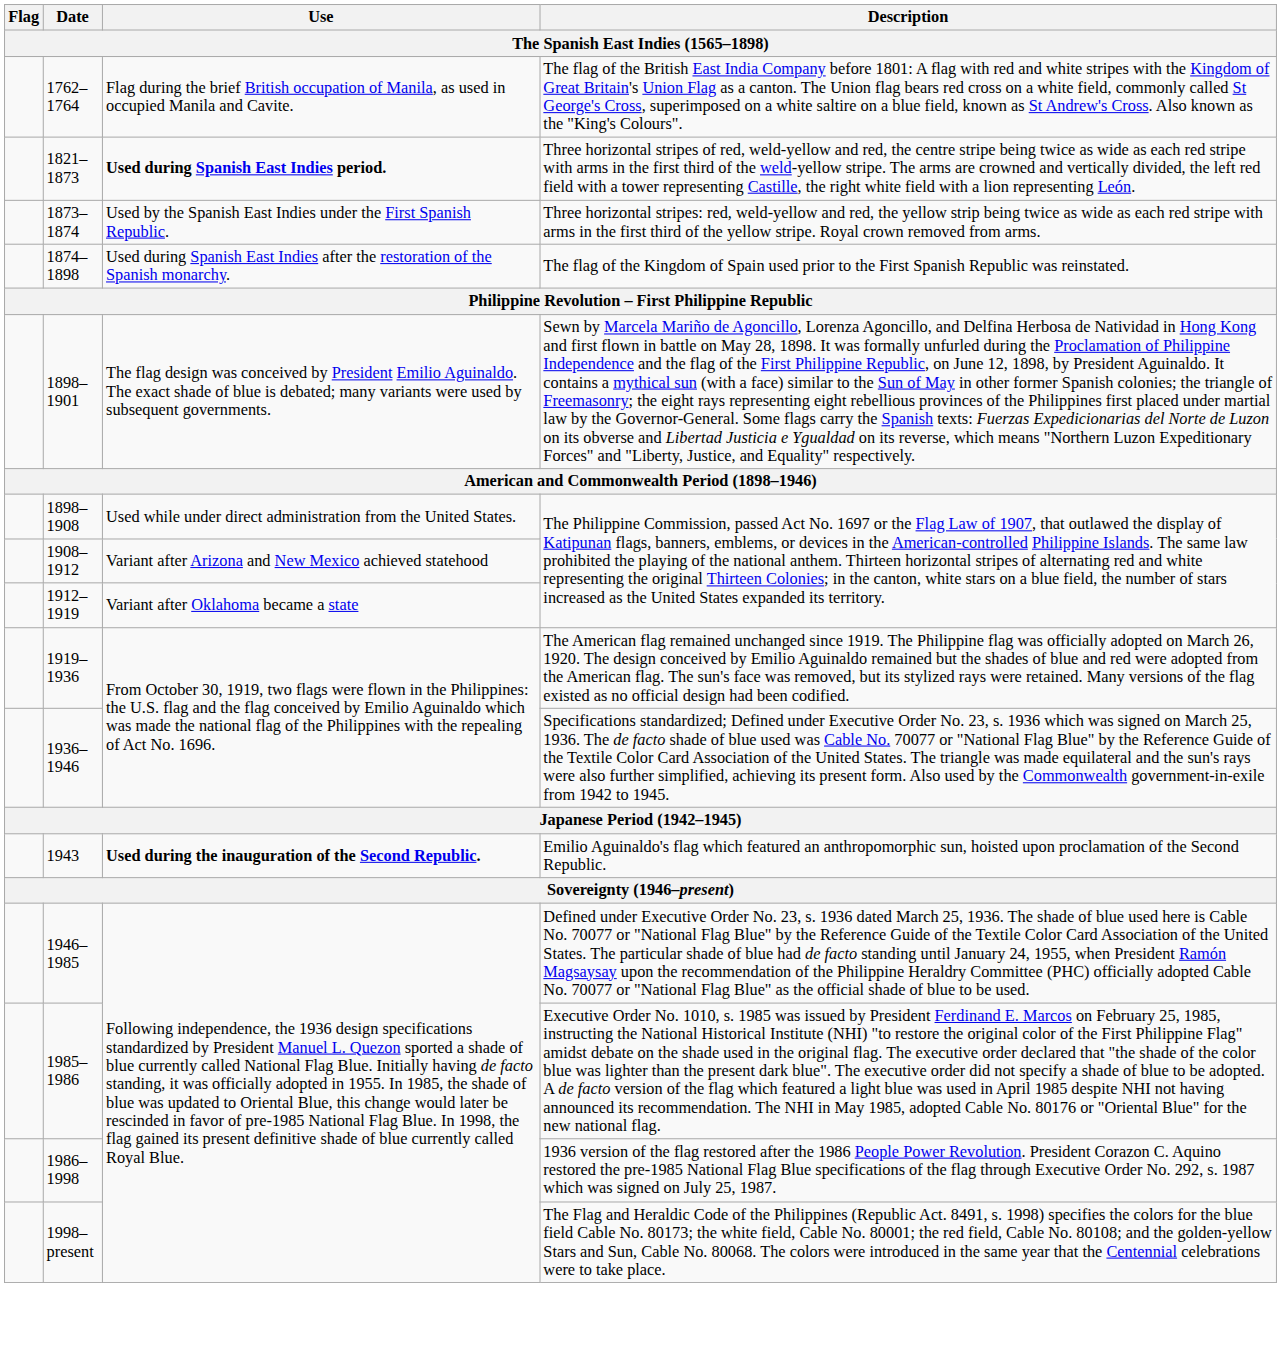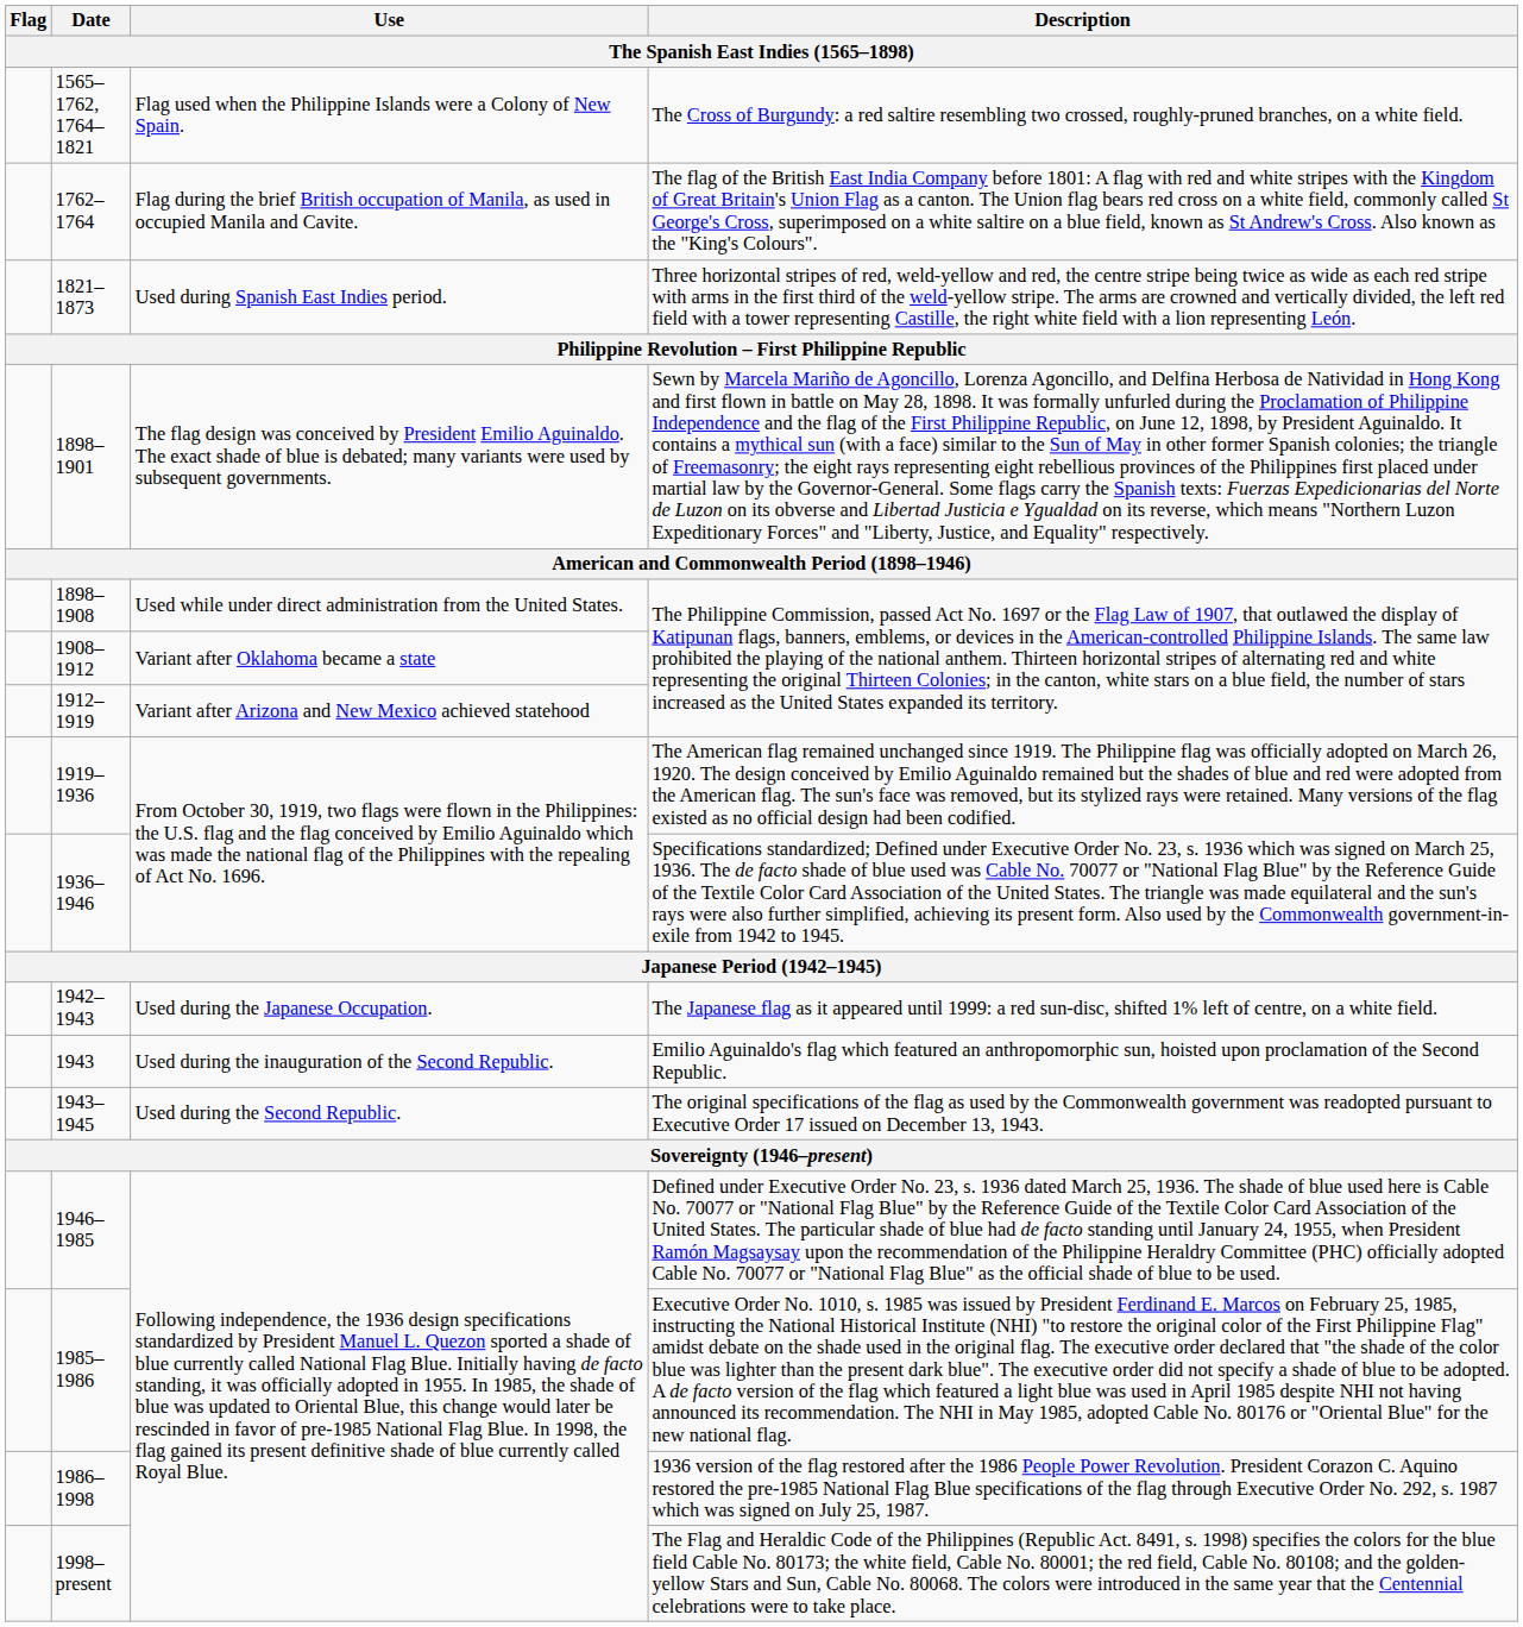+ row: 1565–1762, 1764–1821 | Flag used when the Philippine Islands were a Colony of New Spain. | The Cross of Burgundy: a red saltire resembling two crossed, roughly-pruned branches, on a white field.
1821–1873 | Use: bold -> normal
- row: 1873–1874 | Used by the Spanish East Indies under the First Spanish Republic. | Three horizontal stripes: red, weld-yellow and red, the yellow strip being twice as wide as each red stripe with arms in the first third of the yellow stripe. Royal crown removed from arms.
- row: 1874–1898 | Used during Spanish East Indies after the restoration of the Spanish monarchy. | The flag of the Kingdom of Spain used prior to the First Spanish Republic was reinstated.
1908–1912 | Use: Variant after Arizona and New Mexico achieved statehood -> Variant after Oklahoma became a state
1912–1919 | Use: Variant after Oklahoma became a state -> Variant after Arizona and New Mexico achieved statehood
+ row: 1942–1943 | Used during the Japanese Occupation. | The Japanese flag as it appeared until 1999: a red sun-disc, shifted 1% left of centre, on a white field.
1943 | Use: bold -> normal
+ row: 1943–1945 | Used during the Second Republic. | The original specifications of the flag as used by the Commonwealth government was readopted pursuant to Executive Order 17 issued on December 13, 1943.
